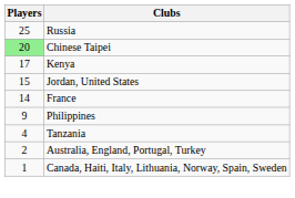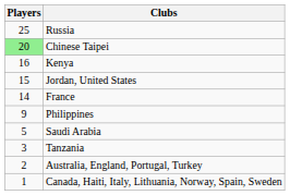Kenya | Players: 17 -> 16
+ row: 5 | Saudi Arabia
Tanzania | Players: 4 -> 3
